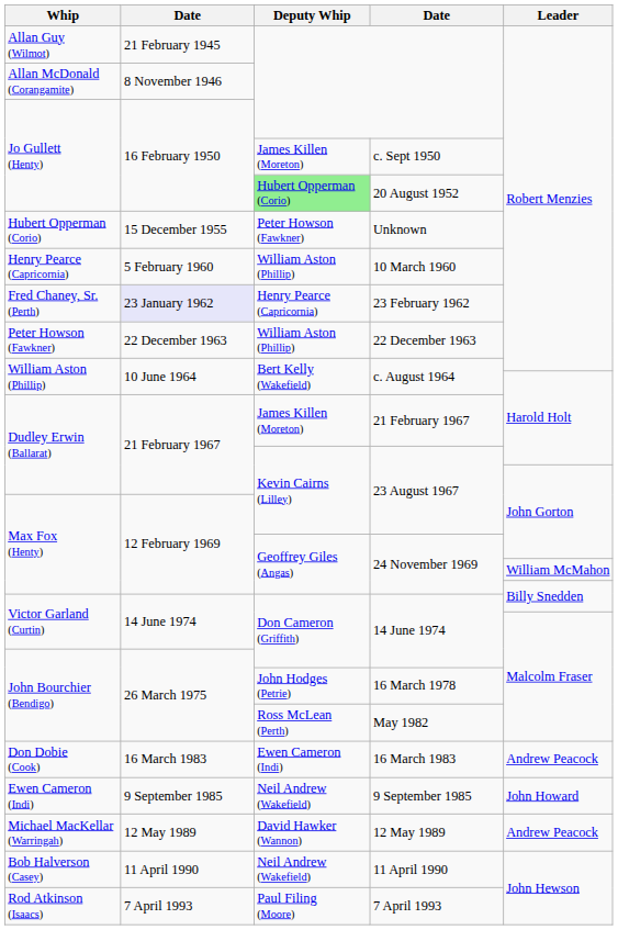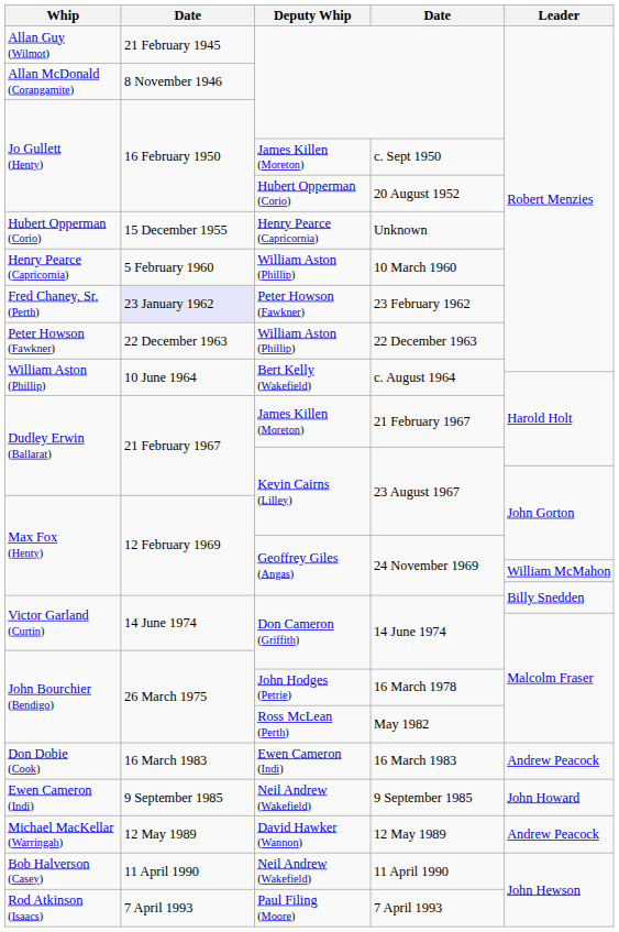20 August 1952 | Deputy Whip: lightgreen background -> no background
Unknown | Deputy Whip: Peter Howson (Fawkner) -> Henry Pearce (Capricornia)
23 February 1962 | Deputy Whip: Henry Pearce (Capricornia) -> Peter Howson (Fawkner)
